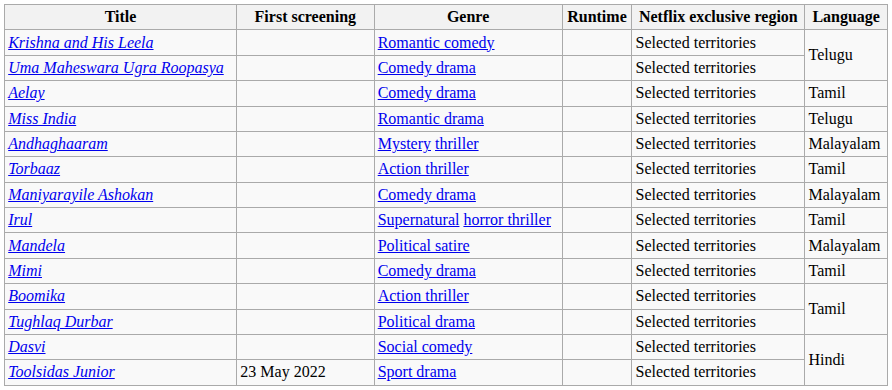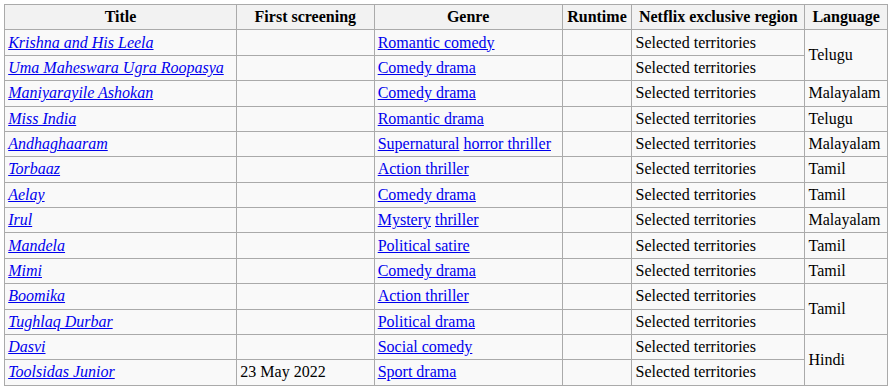rows swapped: Maniyarayile Ashokan <-> Aelay
Andhaghaaram | Genre: Mystery thriller -> Supernatural horror thriller
Irul | Genre: Supernatural horror thriller -> Mystery thriller
Irul | Language: Tamil -> Malayalam
Mandela | Language: Malayalam -> Tamil
